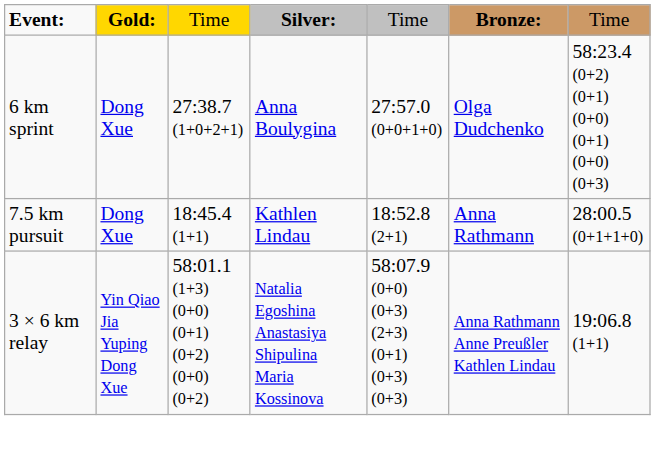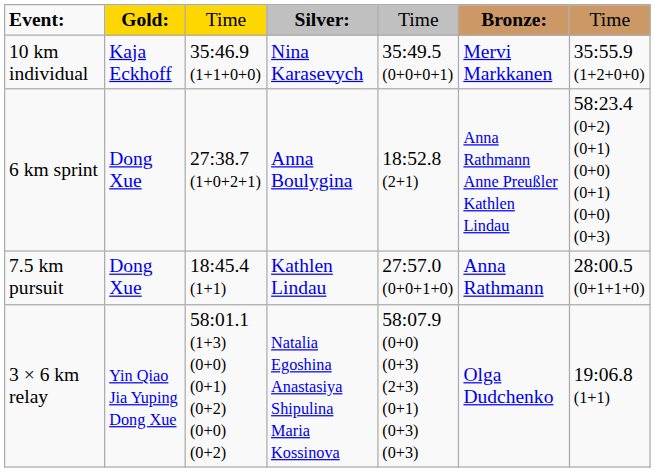+ row: 10 km individual | Kaja Eckhoff | 35:46.9 (1+1+0+0) | Nina Karasevych | 35:49.5 (0+0+0+1) | Mervi Markkanen | 35:55.9 (1+2+0+0)
6 km sprint | column 5: 27:57.0 (0+0+1+0) -> 18:52.8 (2+1)
6 km sprint | column 6: Olga Dudchenko -> Anna Rathmann Anne Preußler Kathlen Lindau
7.5 km pursuit | column 5: 18:52.8 (2+1) -> 27:57.0 (0+0+1+0)
3 × 6 km relay | column 6: Anna Rathmann Anne Preußler Kathlen Lindau -> Olga Dudchenko
